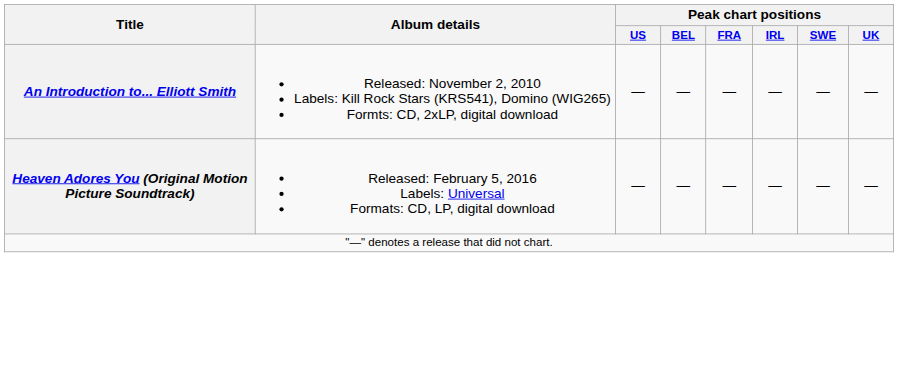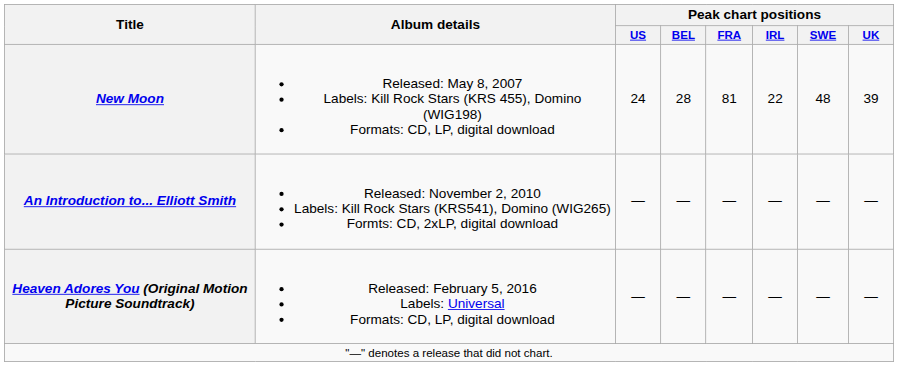+ row: New Moon | Released: May 8, 2007 Labels: Kill Rock Stars (KRS 455), Domino (WIG198) Formats: CD, LP, digital download | 24 | 28 | 81 | 22 | 48 | 39
